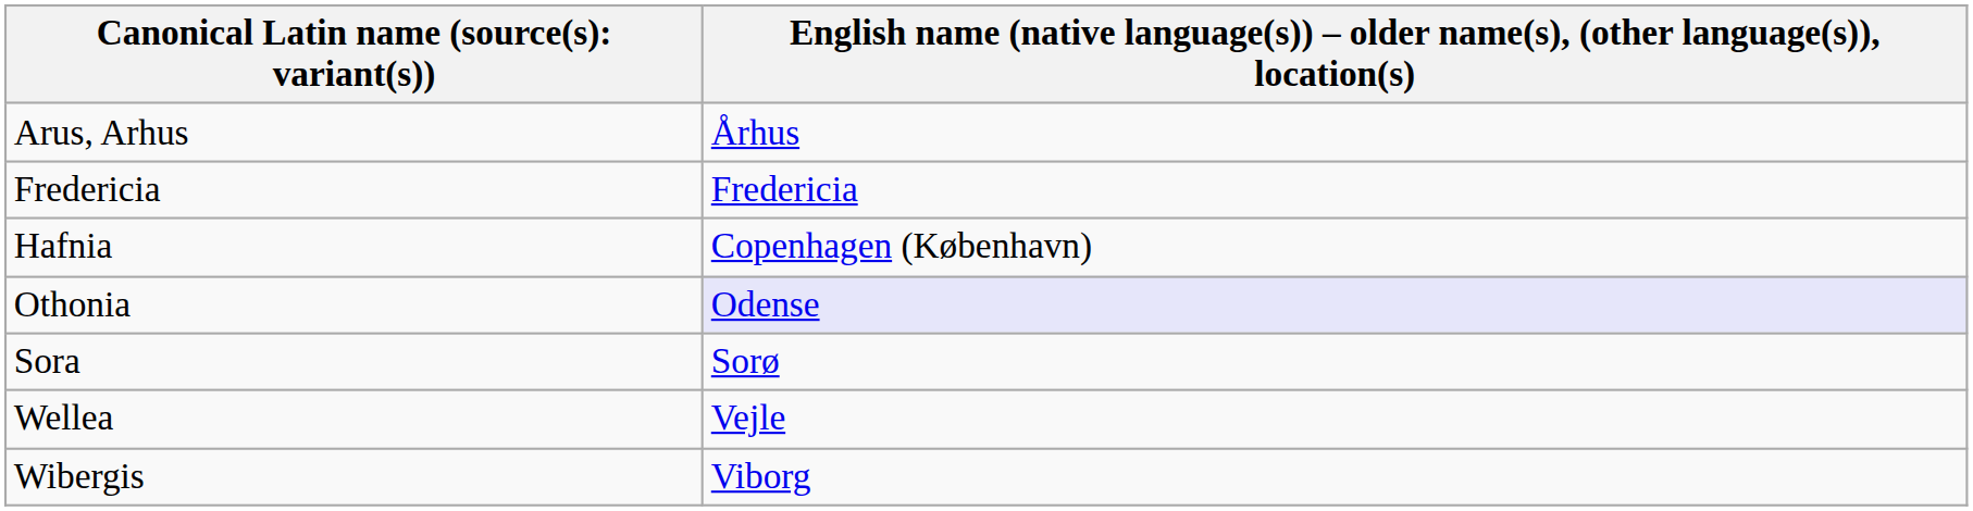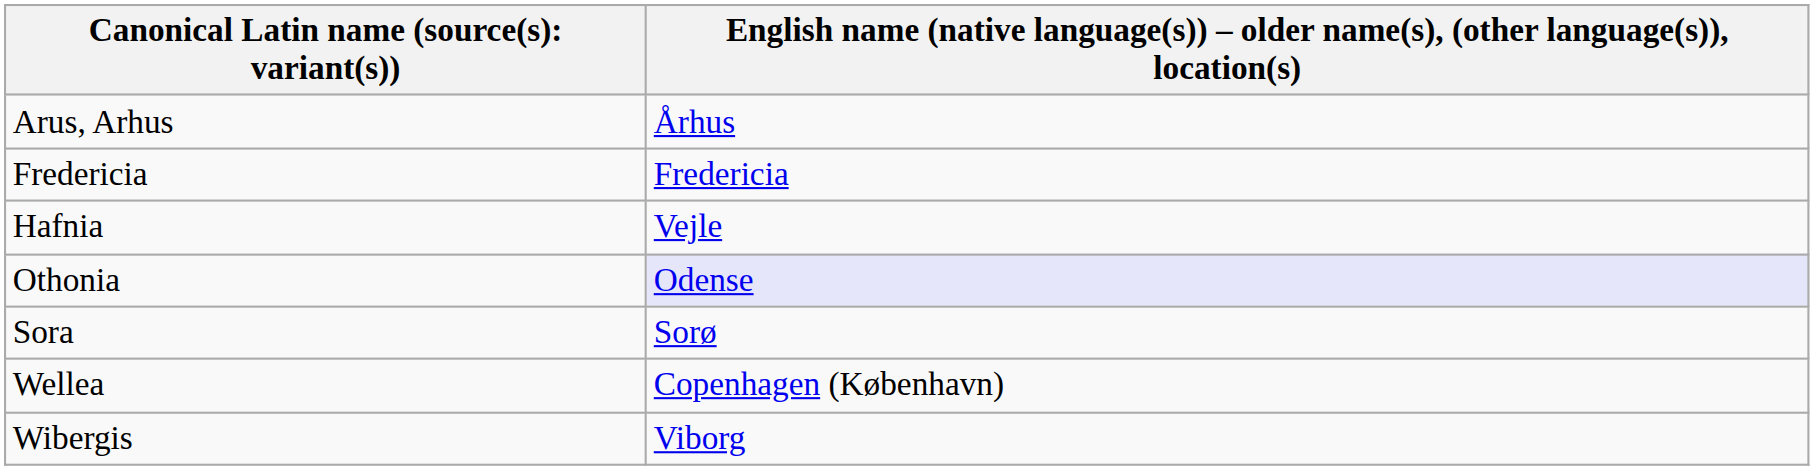Hafnia | column 2: Copenhagen (København) -> Vejle
Wellea | column 2: Vejle -> Copenhagen (København)
